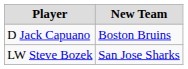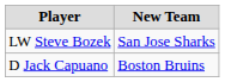rows swapped: LW Steve Bozek <-> D Jack Capuano
